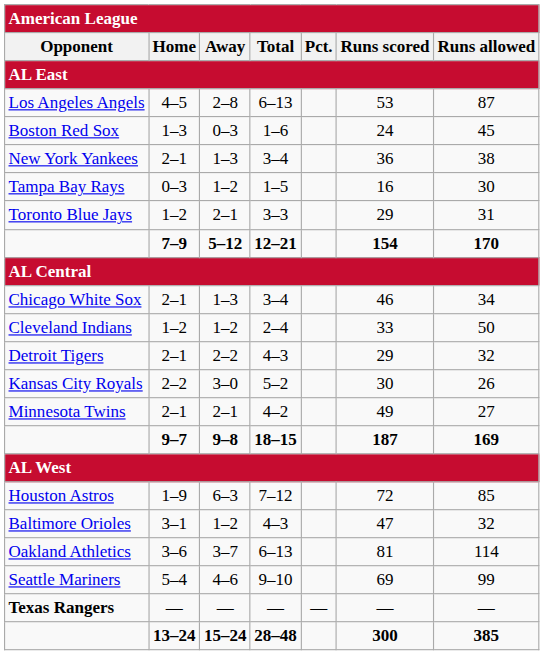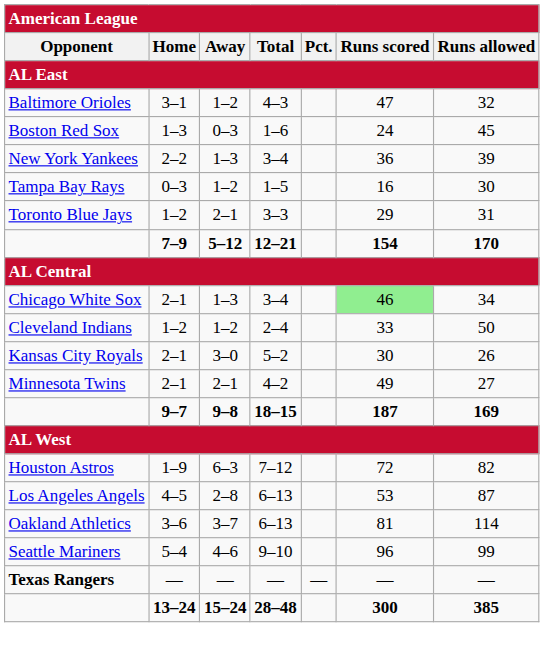rows swapped: Baltimore Orioles <-> Los Angeles Angels
New York Yankees | Home: 2–1 -> 2–2
New York Yankees | Runs allowed: 38 -> 39
Chicago White Sox | Runs scored: no background -> lightgreen background
- row: Detroit Tigers | 2–1 | 2–2 | 4–3 | 29 | 32
Kansas City Royals | Home: 2–2 -> 2–1
Houston Astros | Runs allowed: 85 -> 82
Seattle Mariners | Runs scored: 69 -> 96
